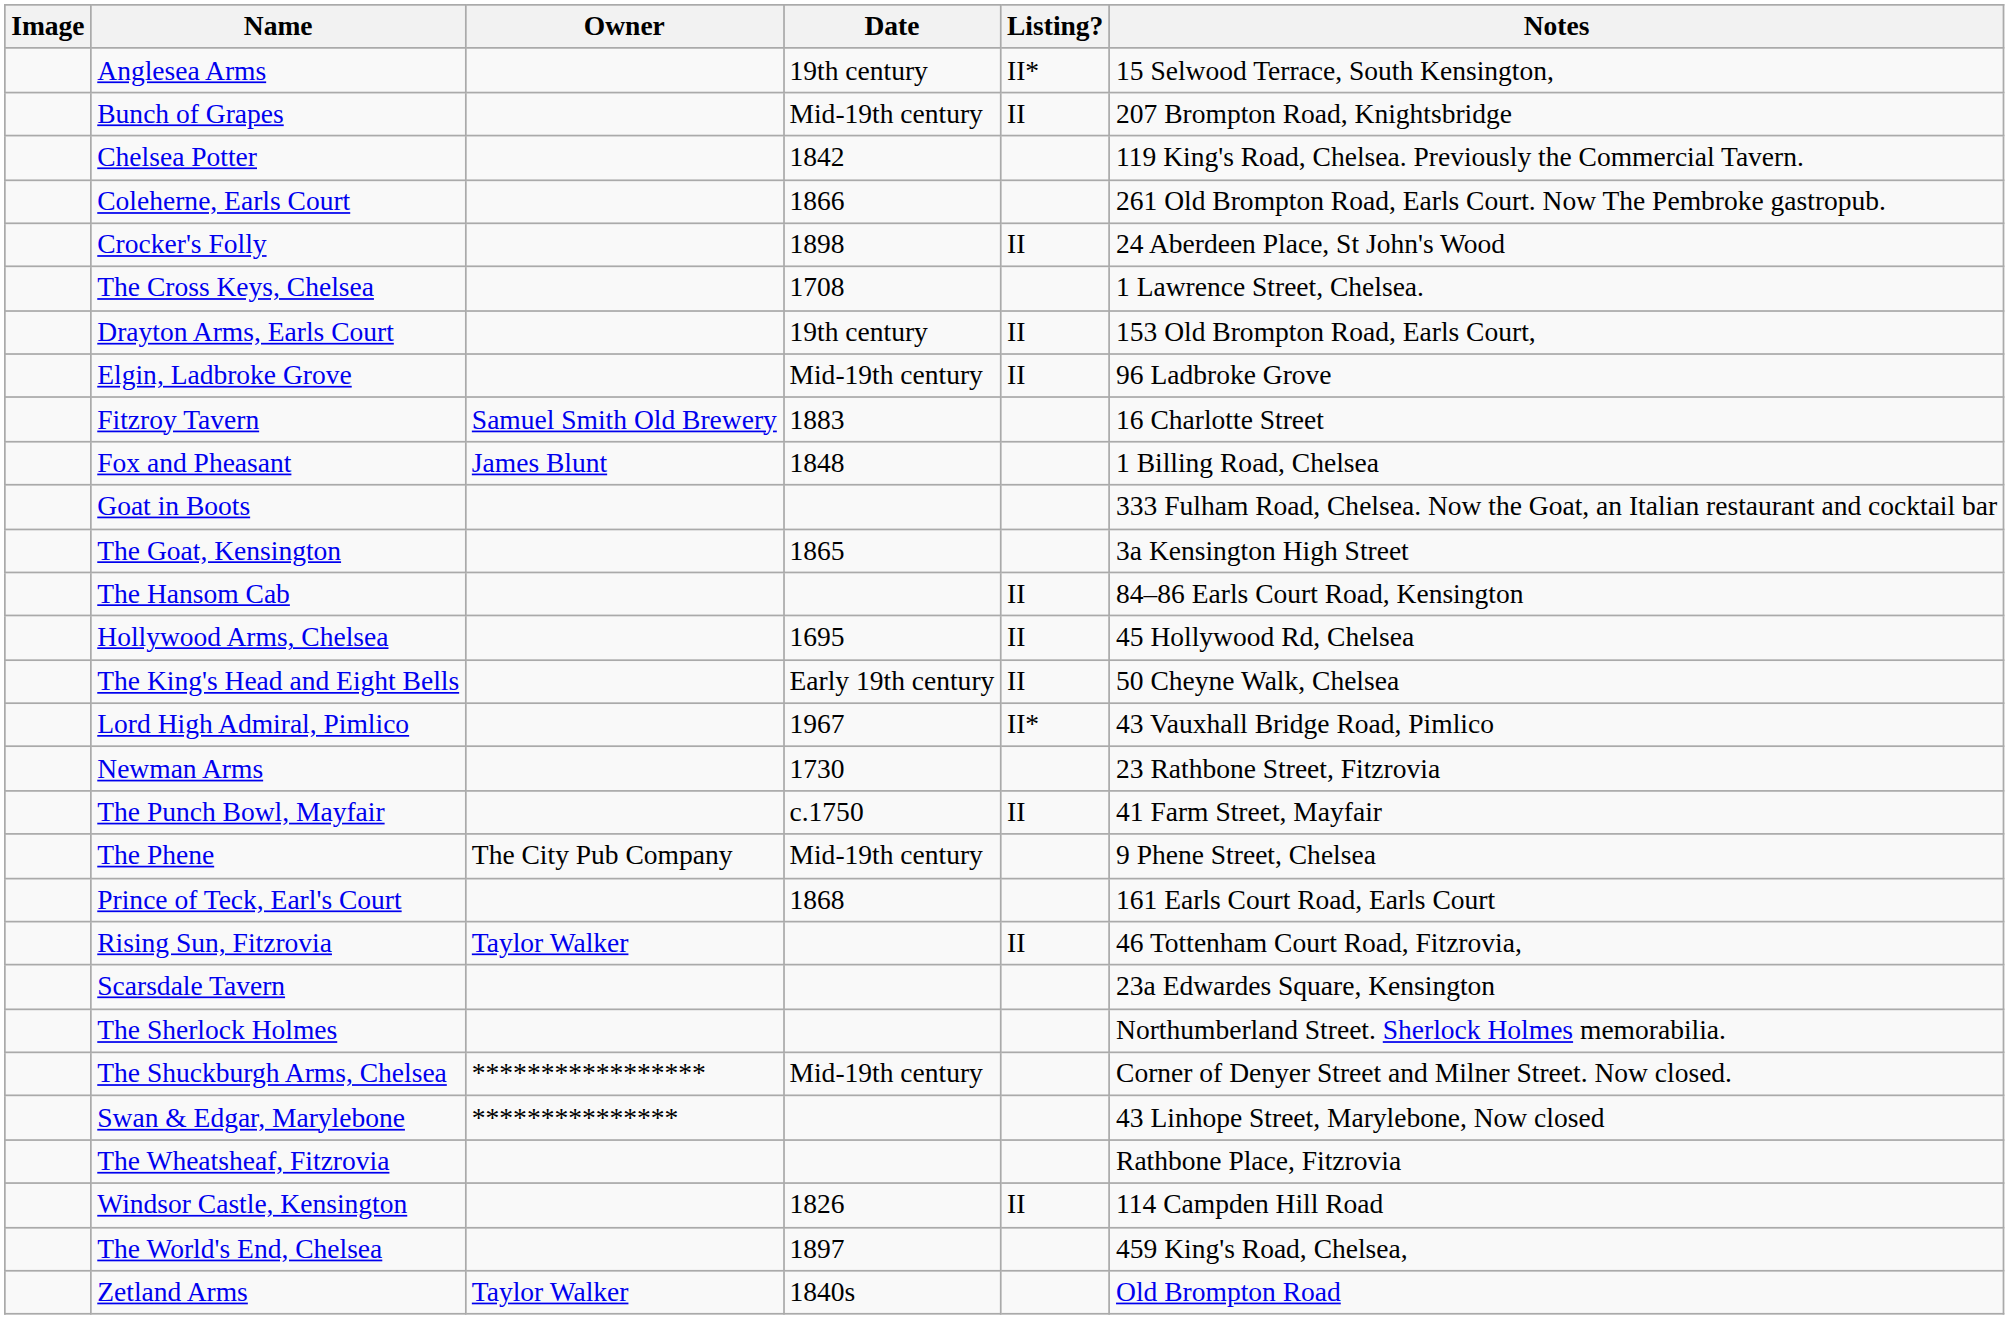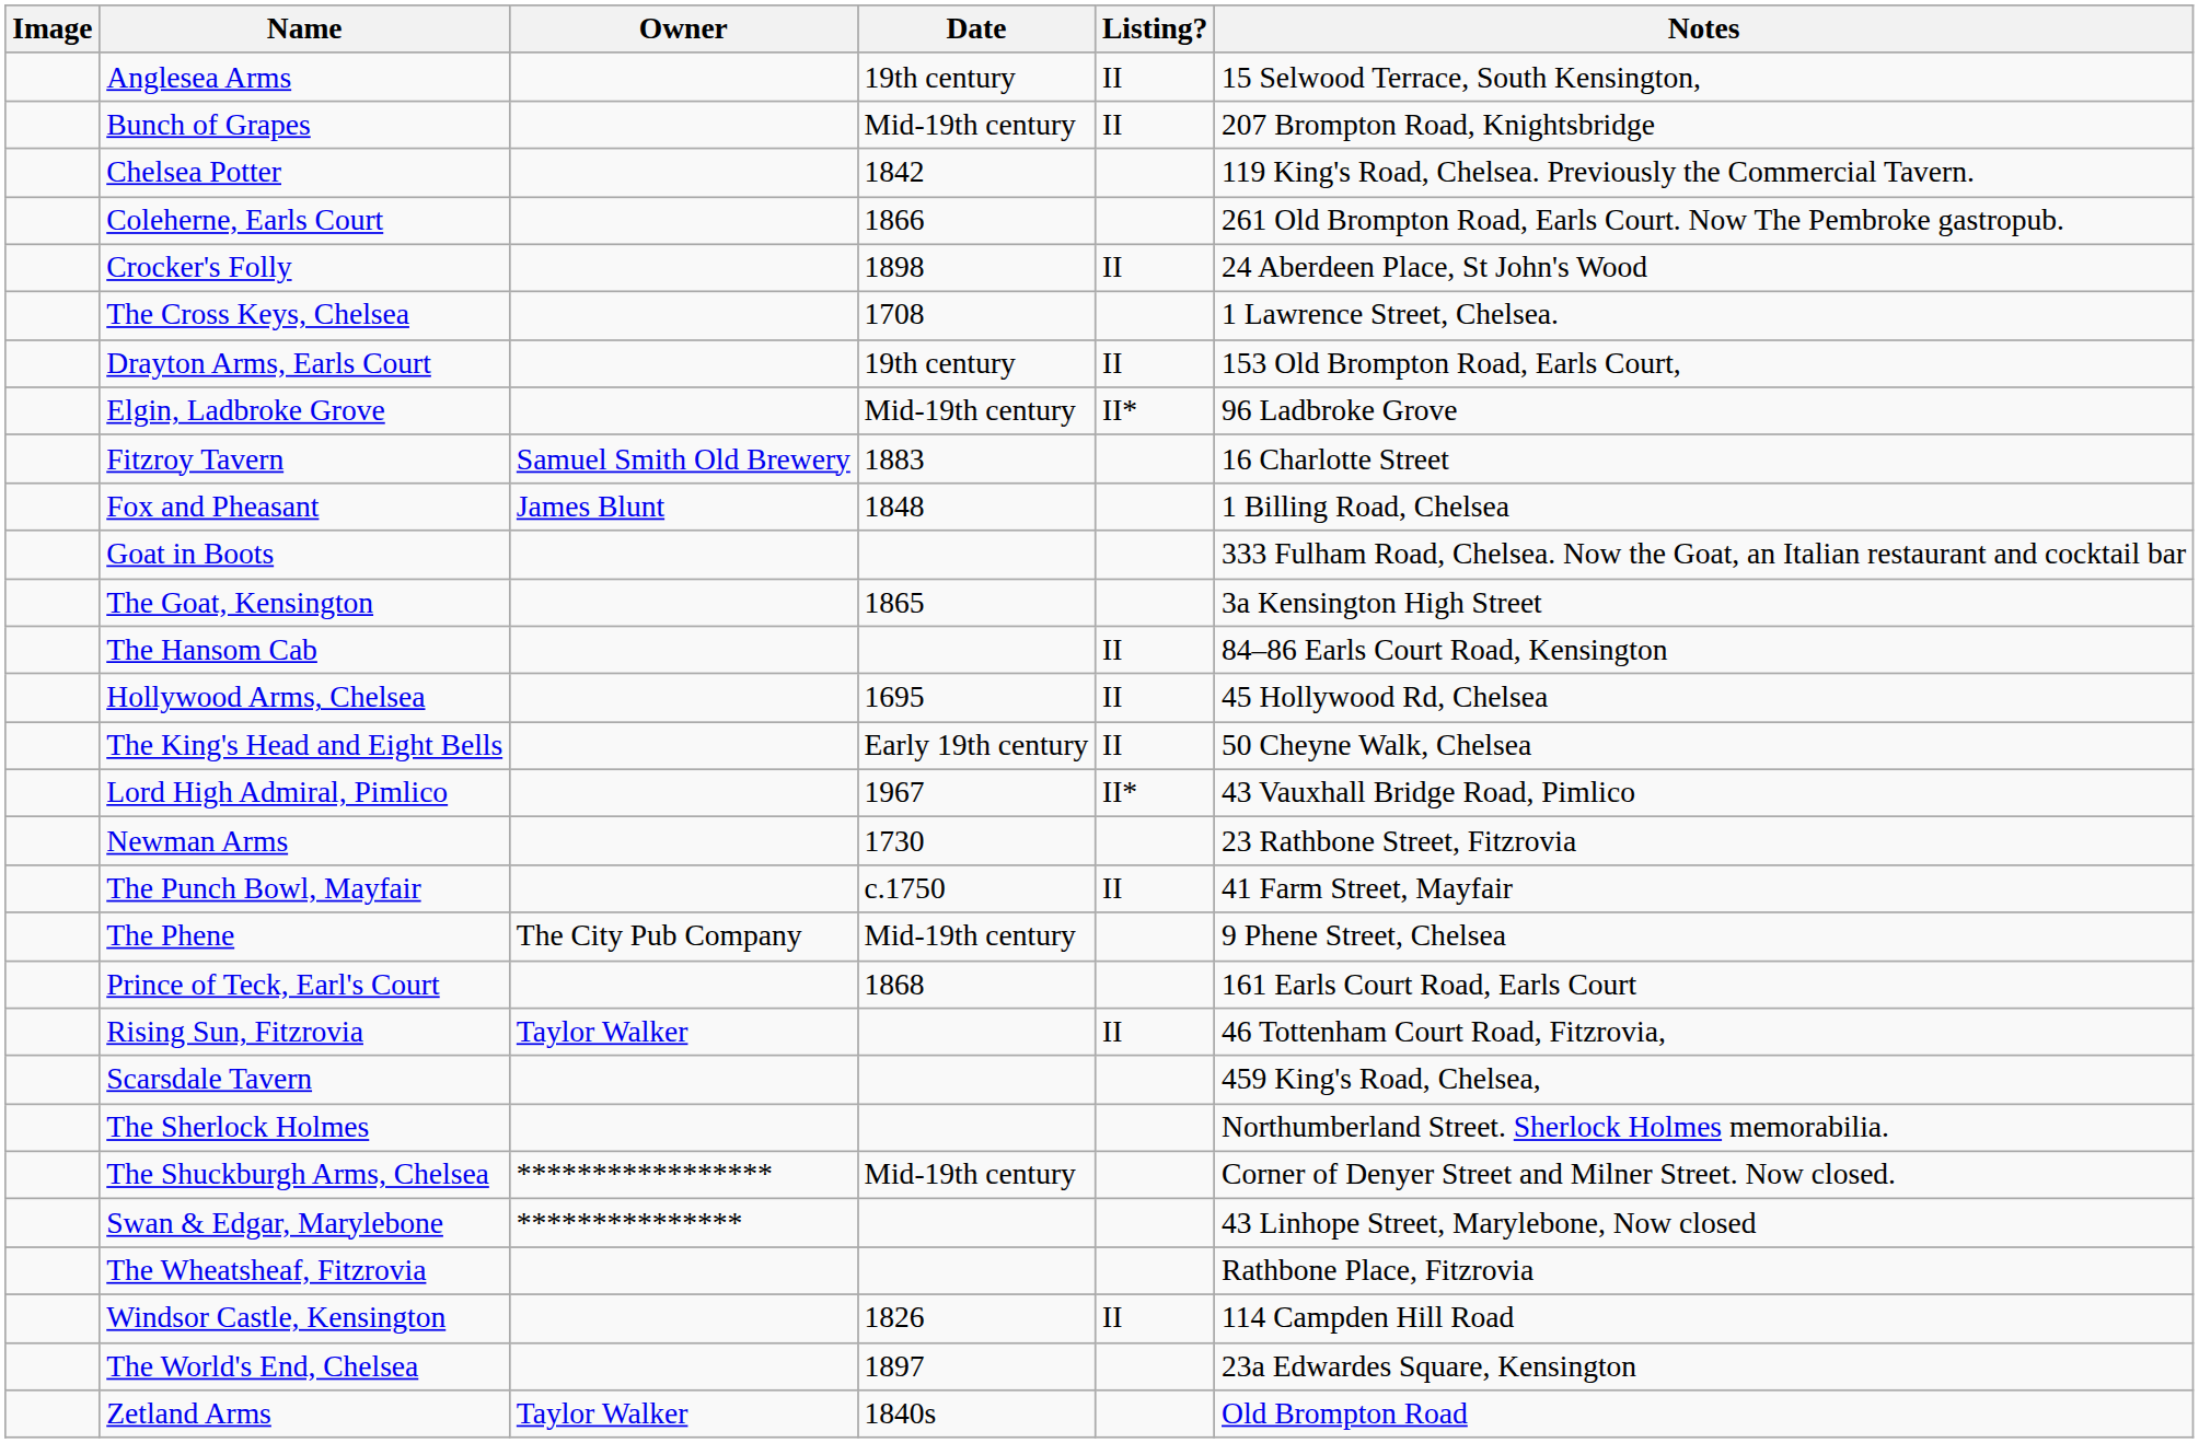Anglesea Arms | Listing?: II* -> II
Elgin, Ladbroke Grove | Listing?: II -> II*
Scarsdale Tavern | Notes: 23a Edwardes Square, Kensington -> 459 King's Road, Chelsea,
The World's End, Chelsea | Notes: 459 King's Road, Chelsea, -> 23a Edwardes Square, Kensington
